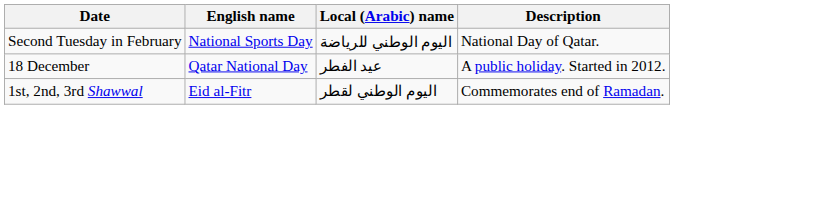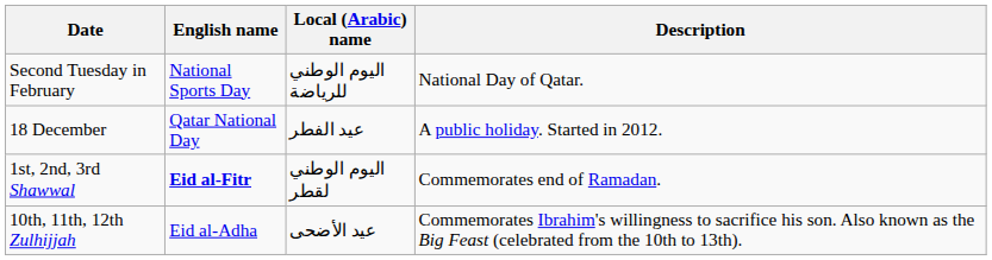1st, 2nd, 3rd Shawwal | English name: normal -> bold
+ row: 10th, 11th, 12th Zulhijjah | Eid al-Adha | عيد الأضحى | Commemorates Ibrahim's willingness to sacrifice his son. Also known as the Big Feast (celebrated from the 10th to 13th).
